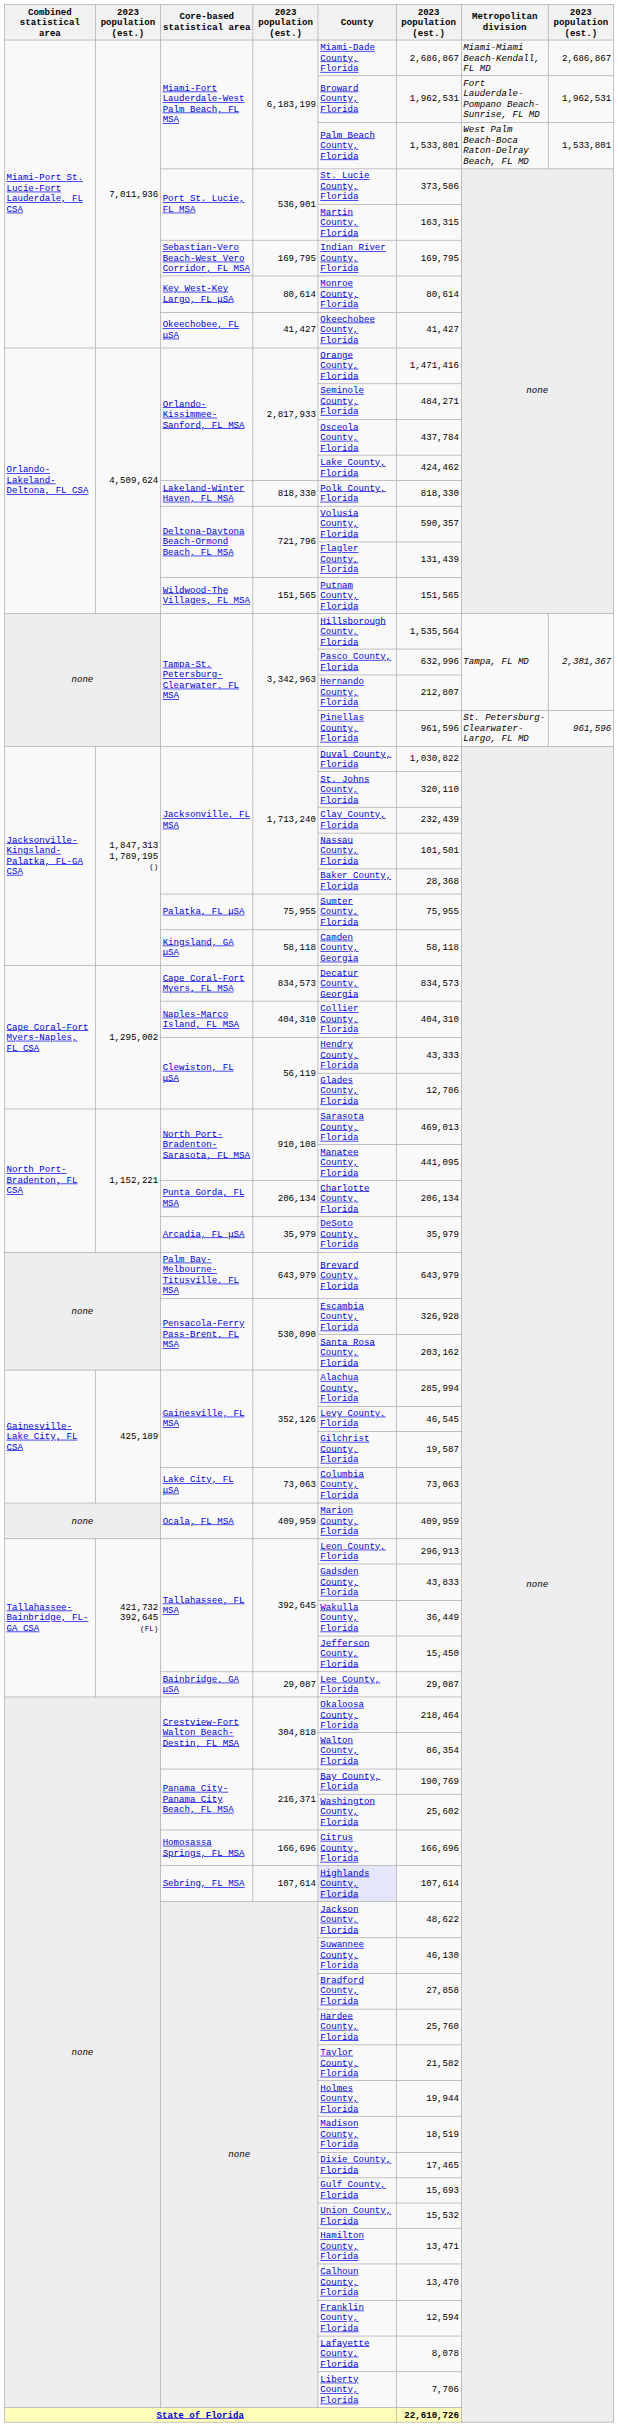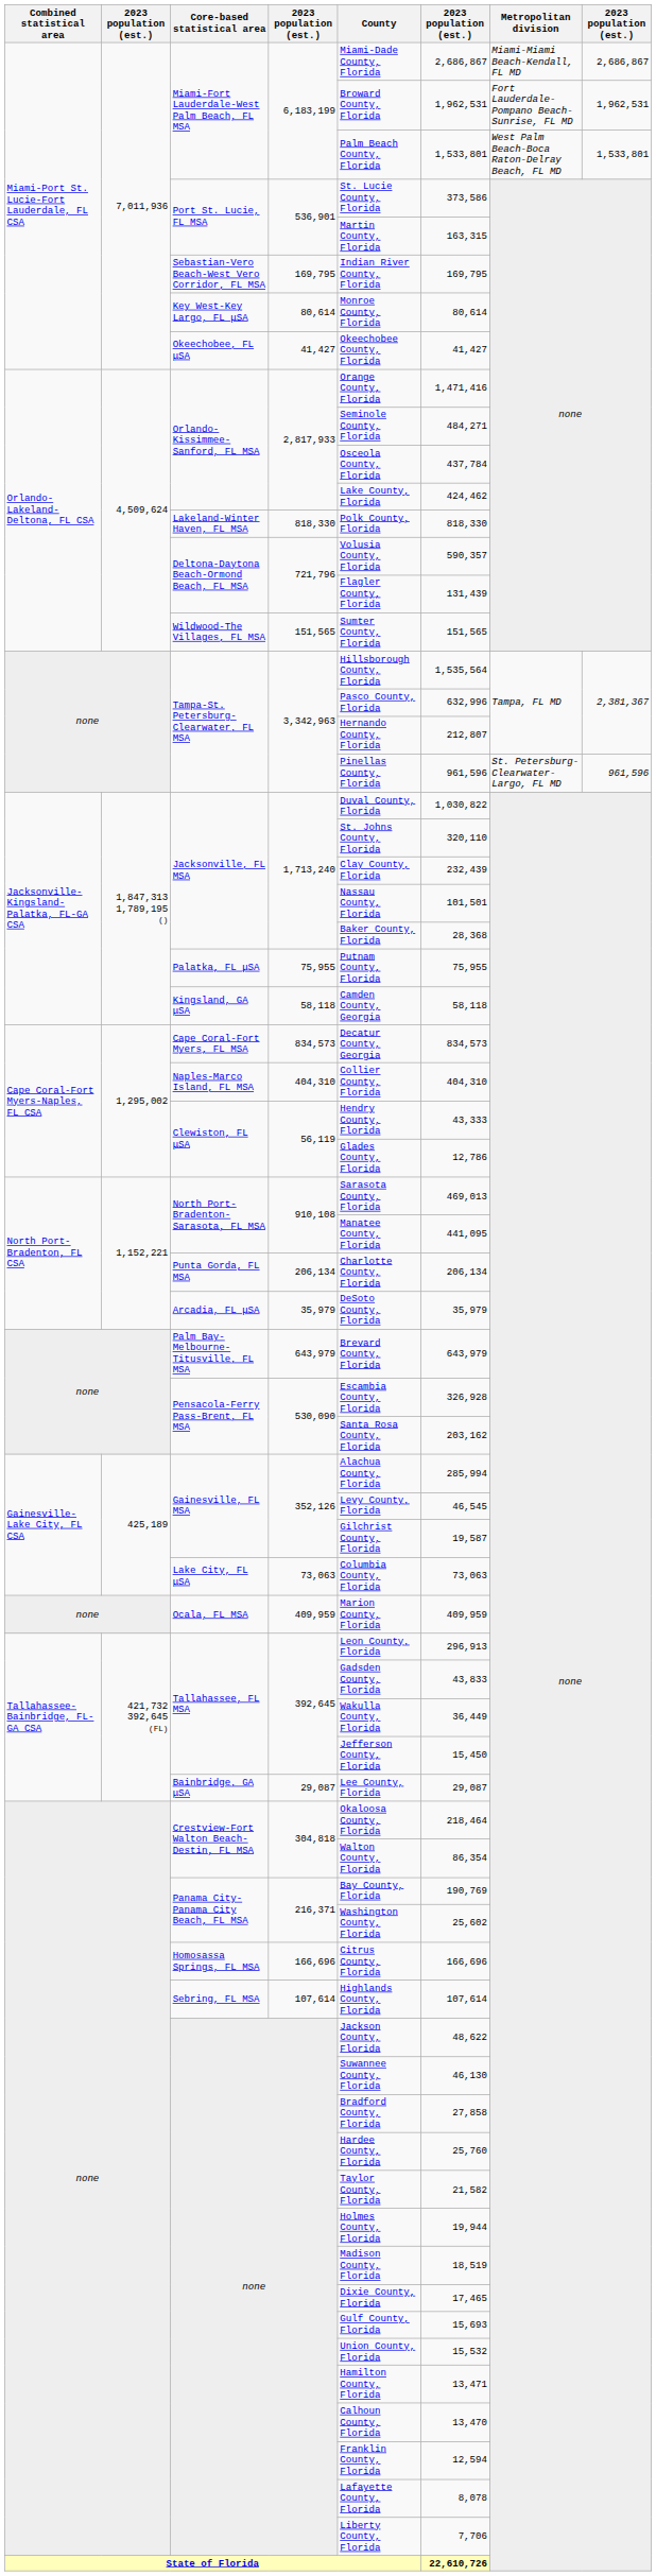Wildwood-The Villages, FL MSA | County: Putnam County, Florida -> Sumter County, Florida
Palatka, FL μSA | County: Sumter County, Florida -> Putnam County, Florida
Sebring, FL MSA | County: lavender background -> no background
